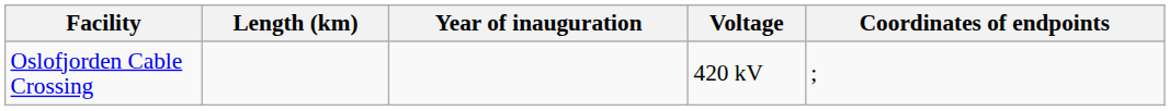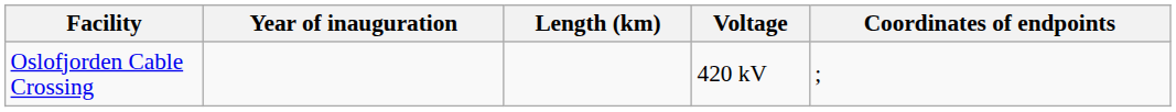columns swapped: Length (km) <-> Year of inauguration
